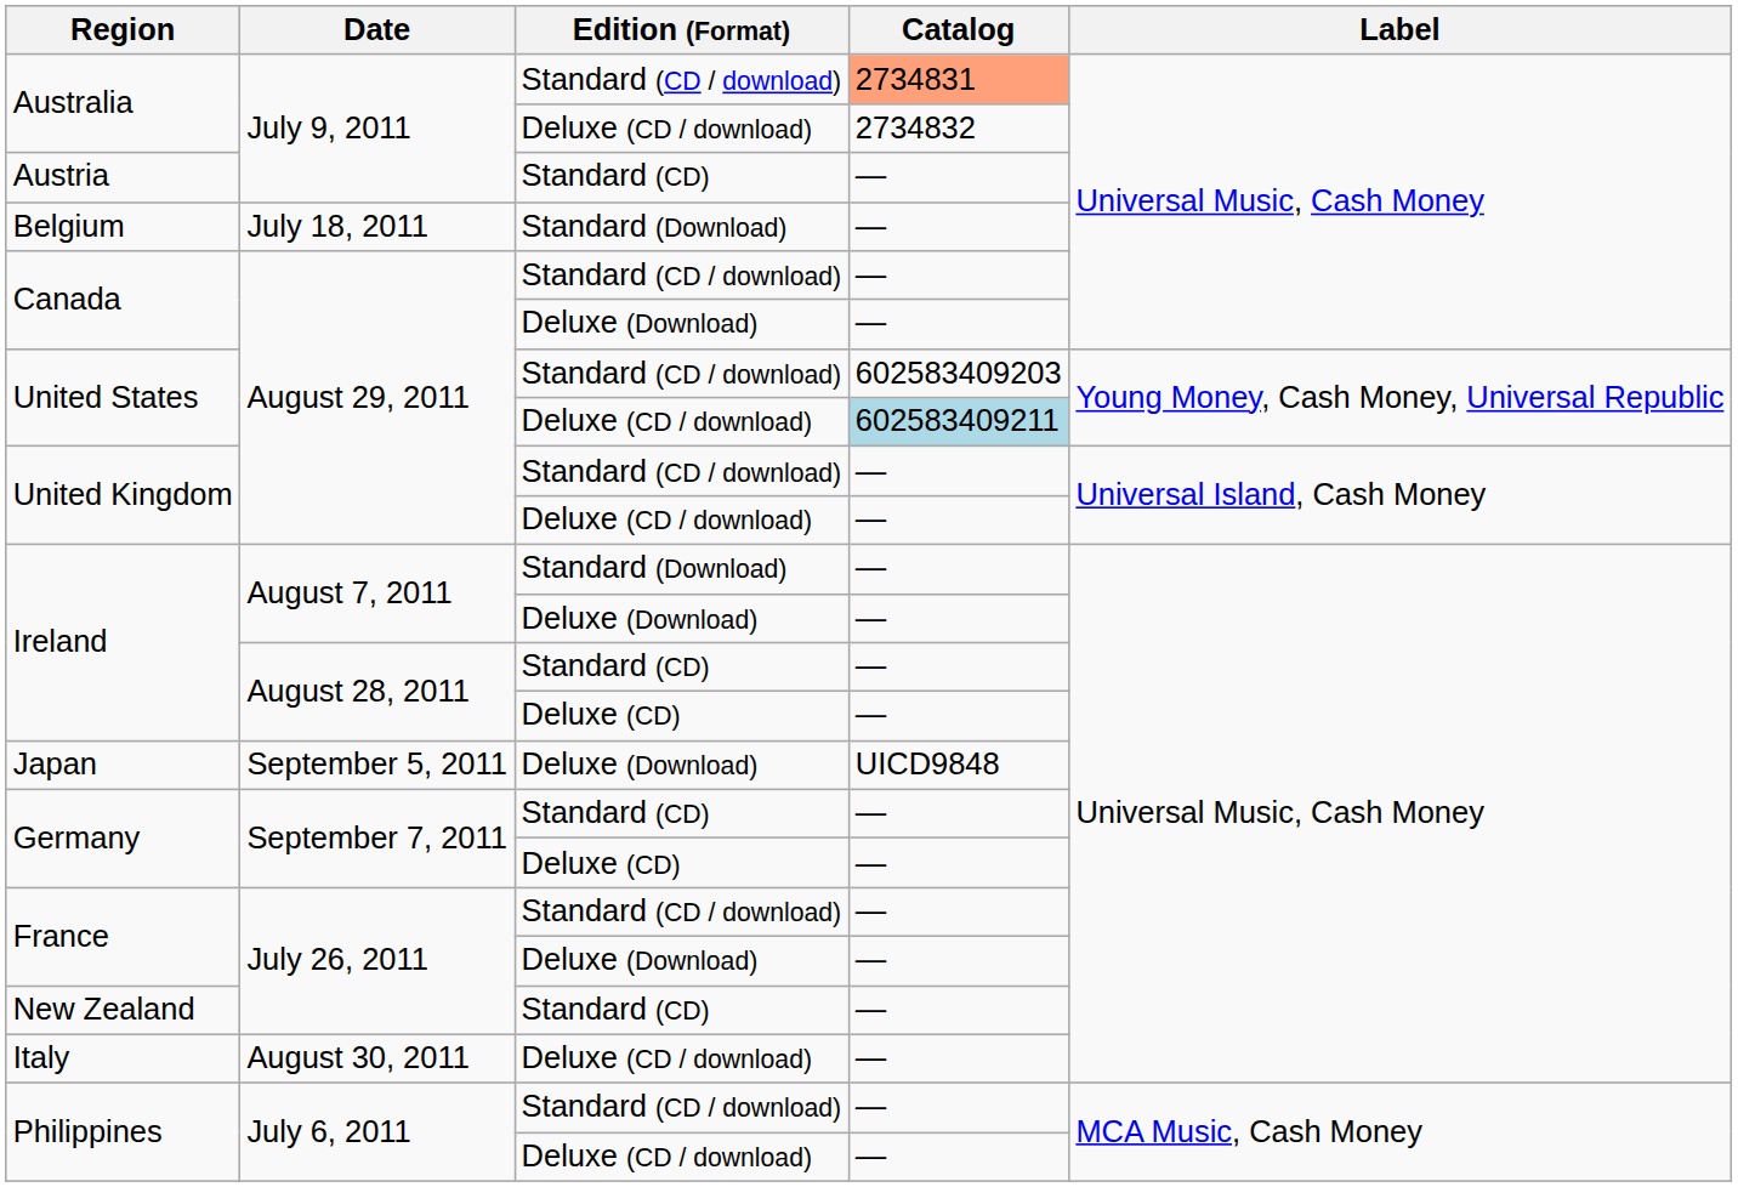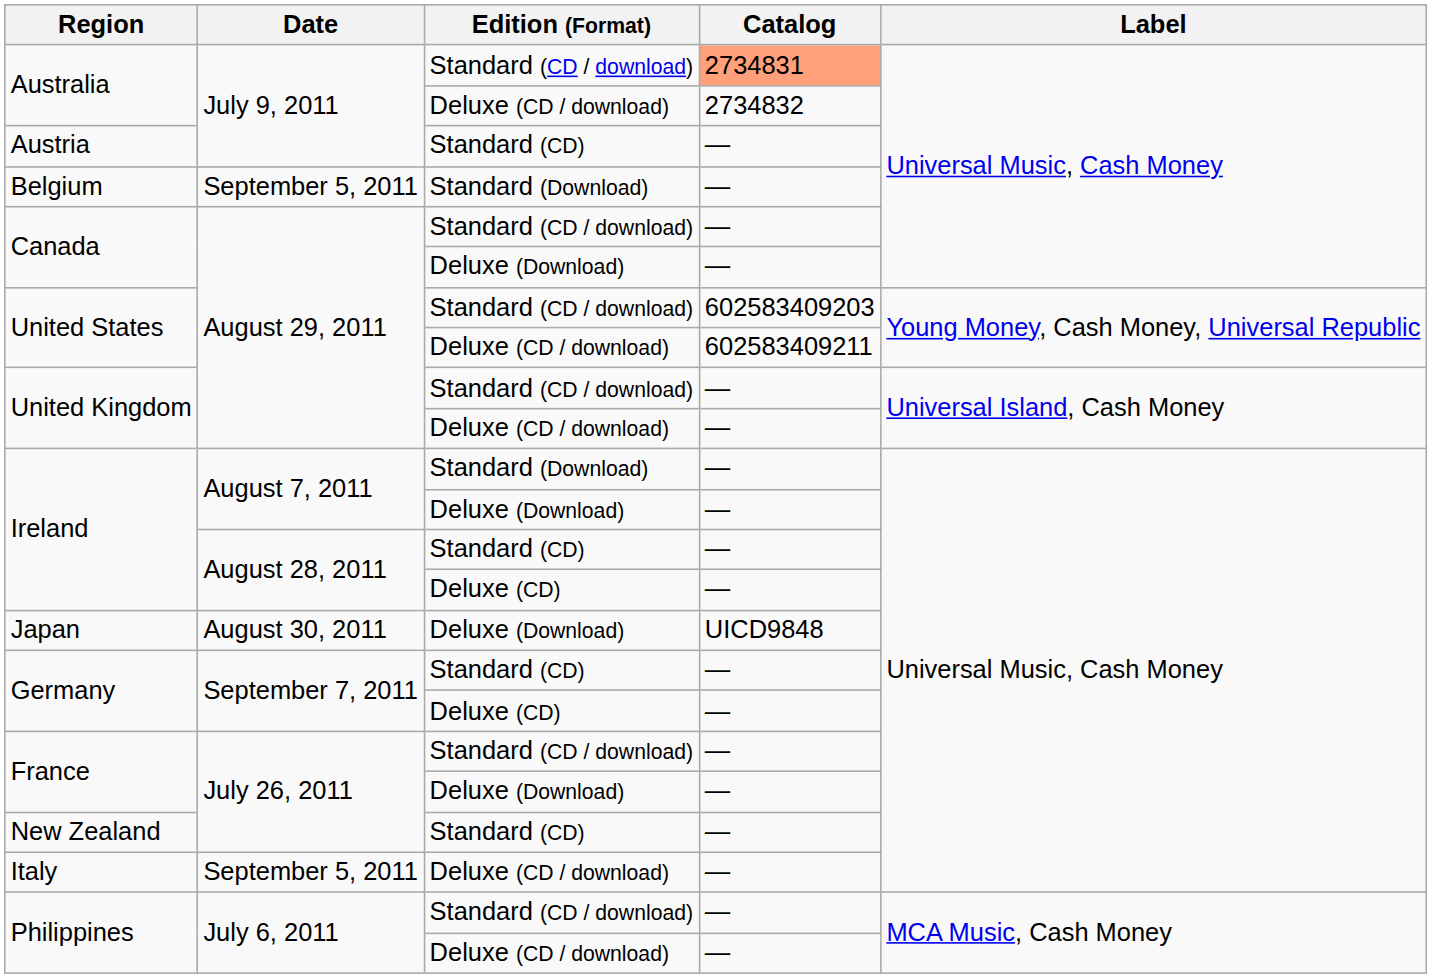Belgium | Date: July 18, 2011 -> September 5, 2011
United States / Deluxe (CD / download) | Catalog: lightblue background -> no background
Japan | Date: September 5, 2011 -> August 30, 2011
Italy | Date: August 30, 2011 -> September 5, 2011
